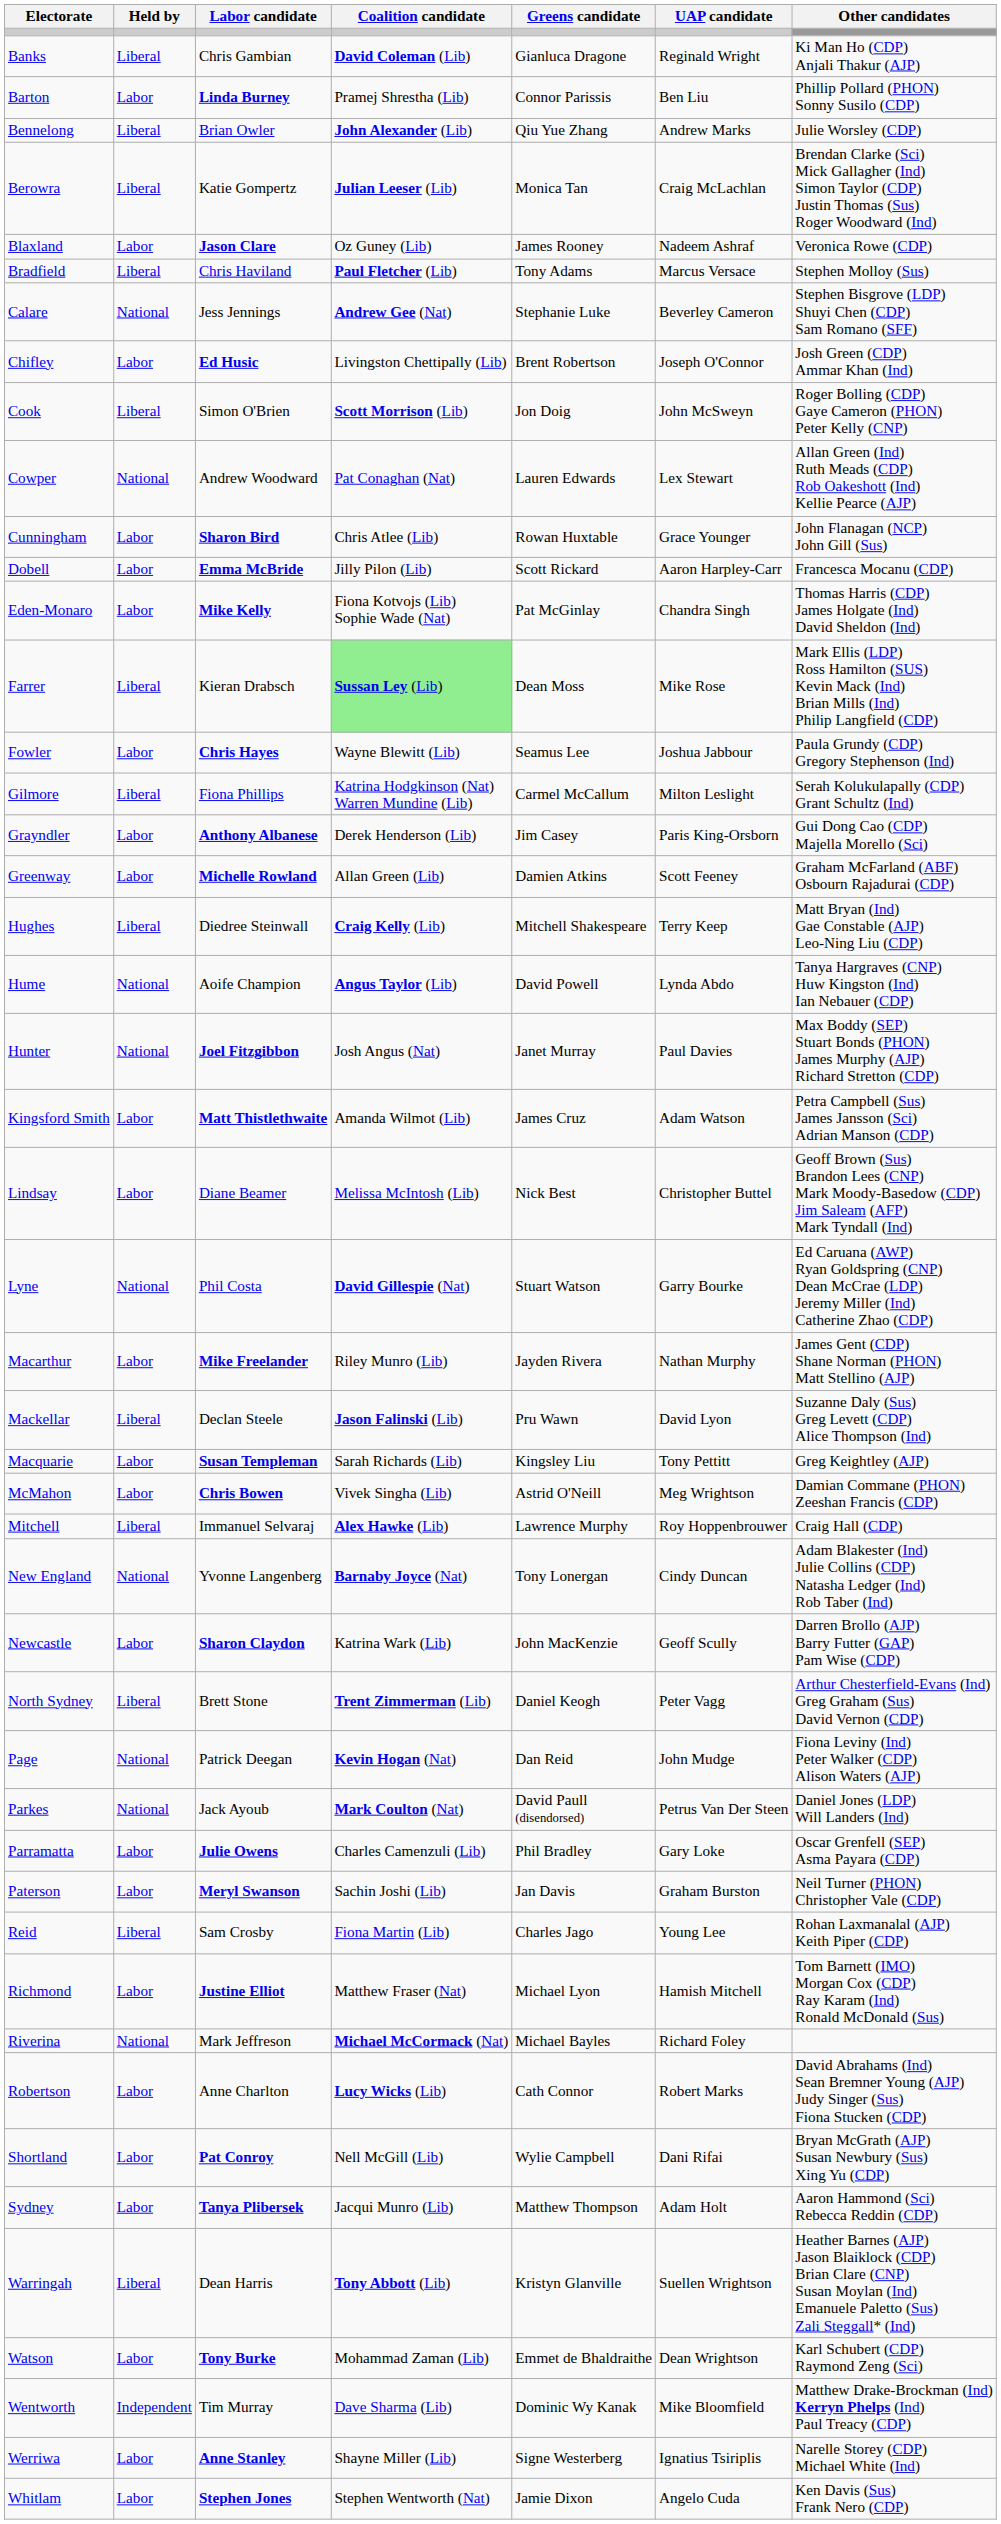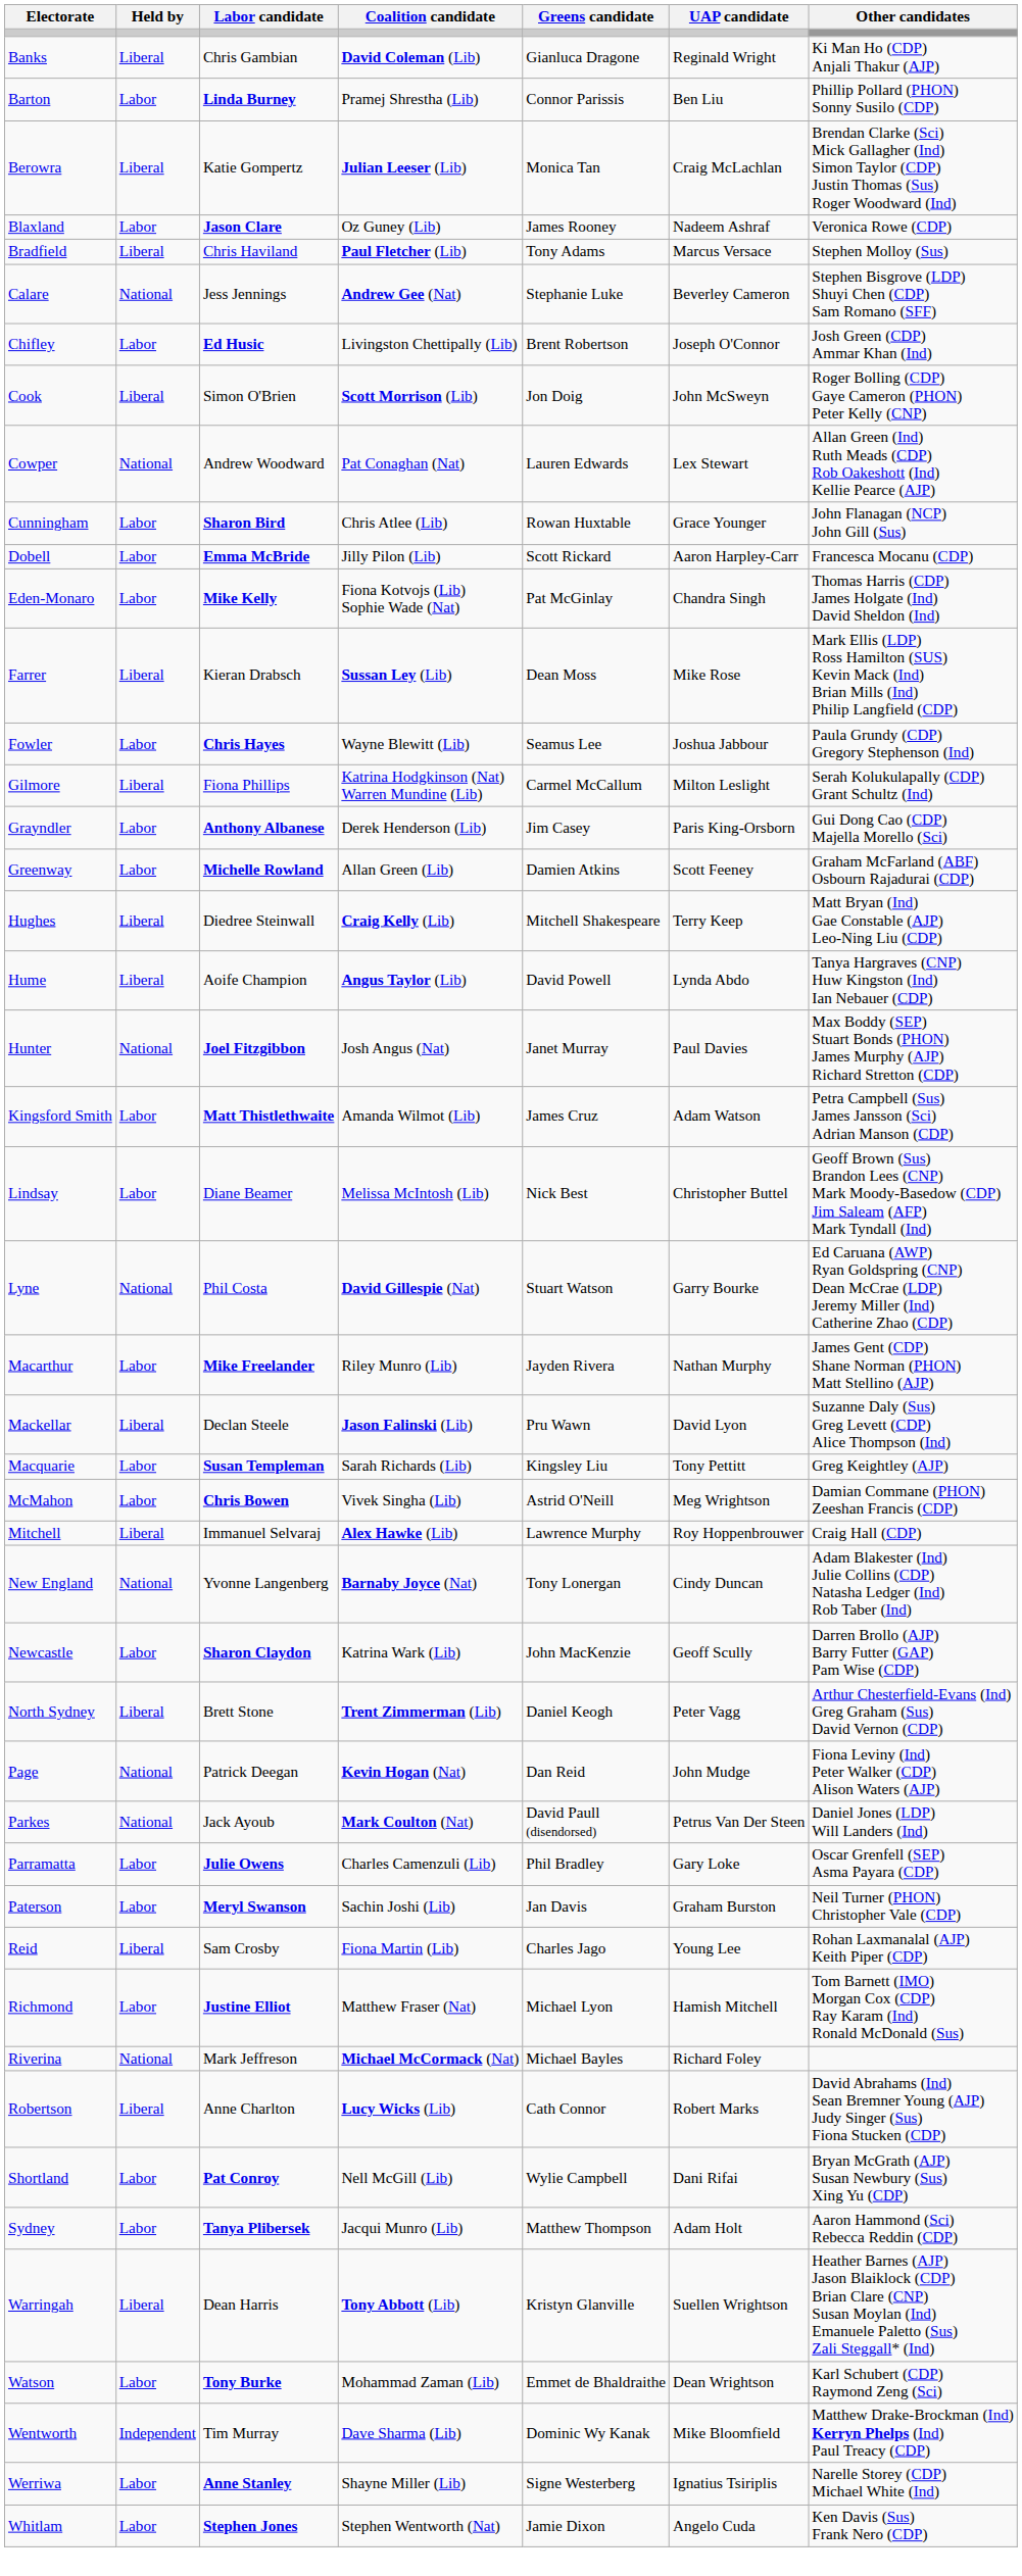- row: Bennelong | Liberal | Brian Owler | John Alexander (Lib) | Qiu Yue Zhang | Andrew Marks | Julie Worsley (CDP)
Farrer | Coalition candidate: lightgreen background -> no background
Hume | Held by: National -> Liberal
Robertson | Held by: Labor -> Liberal
